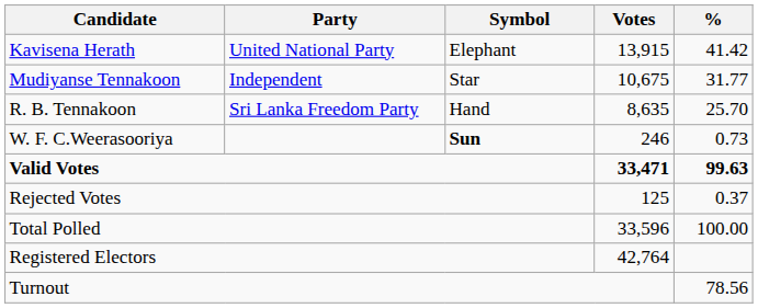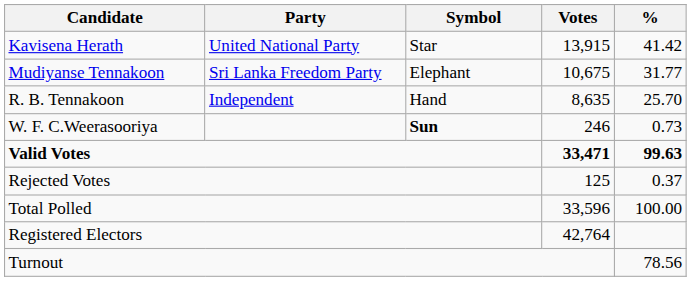Kavisena Herath | Symbol: Elephant -> Star
Mudiyanse Tennakoon | Party: Independent -> Sri Lanka Freedom Party
Mudiyanse Tennakoon | Symbol: Star -> Elephant
R. B. Tennakoon | Party: Sri Lanka Freedom Party -> Independent
